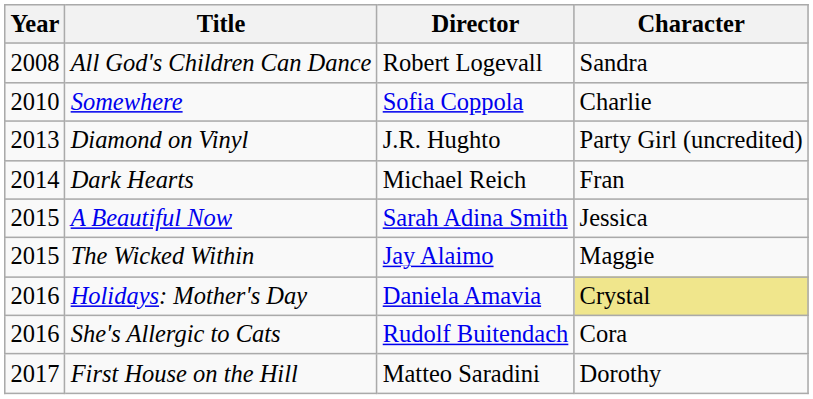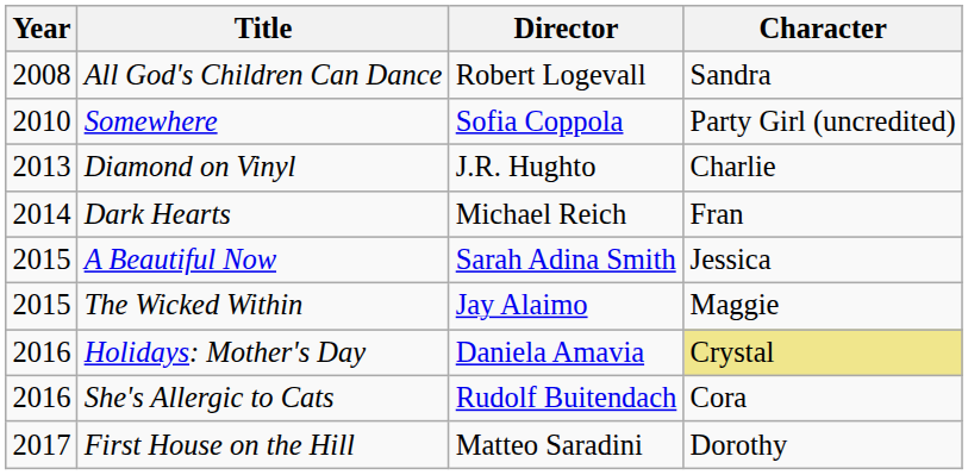Somewhere | Character: Charlie -> Party Girl (uncredited)
Diamond on Vinyl | Character: Party Girl (uncredited) -> Charlie
